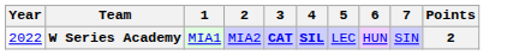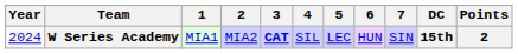+ column: DC | 15th
W Series Academy | Year: 2022 -> 2024
W Series Academy | 4: bold -> normal
